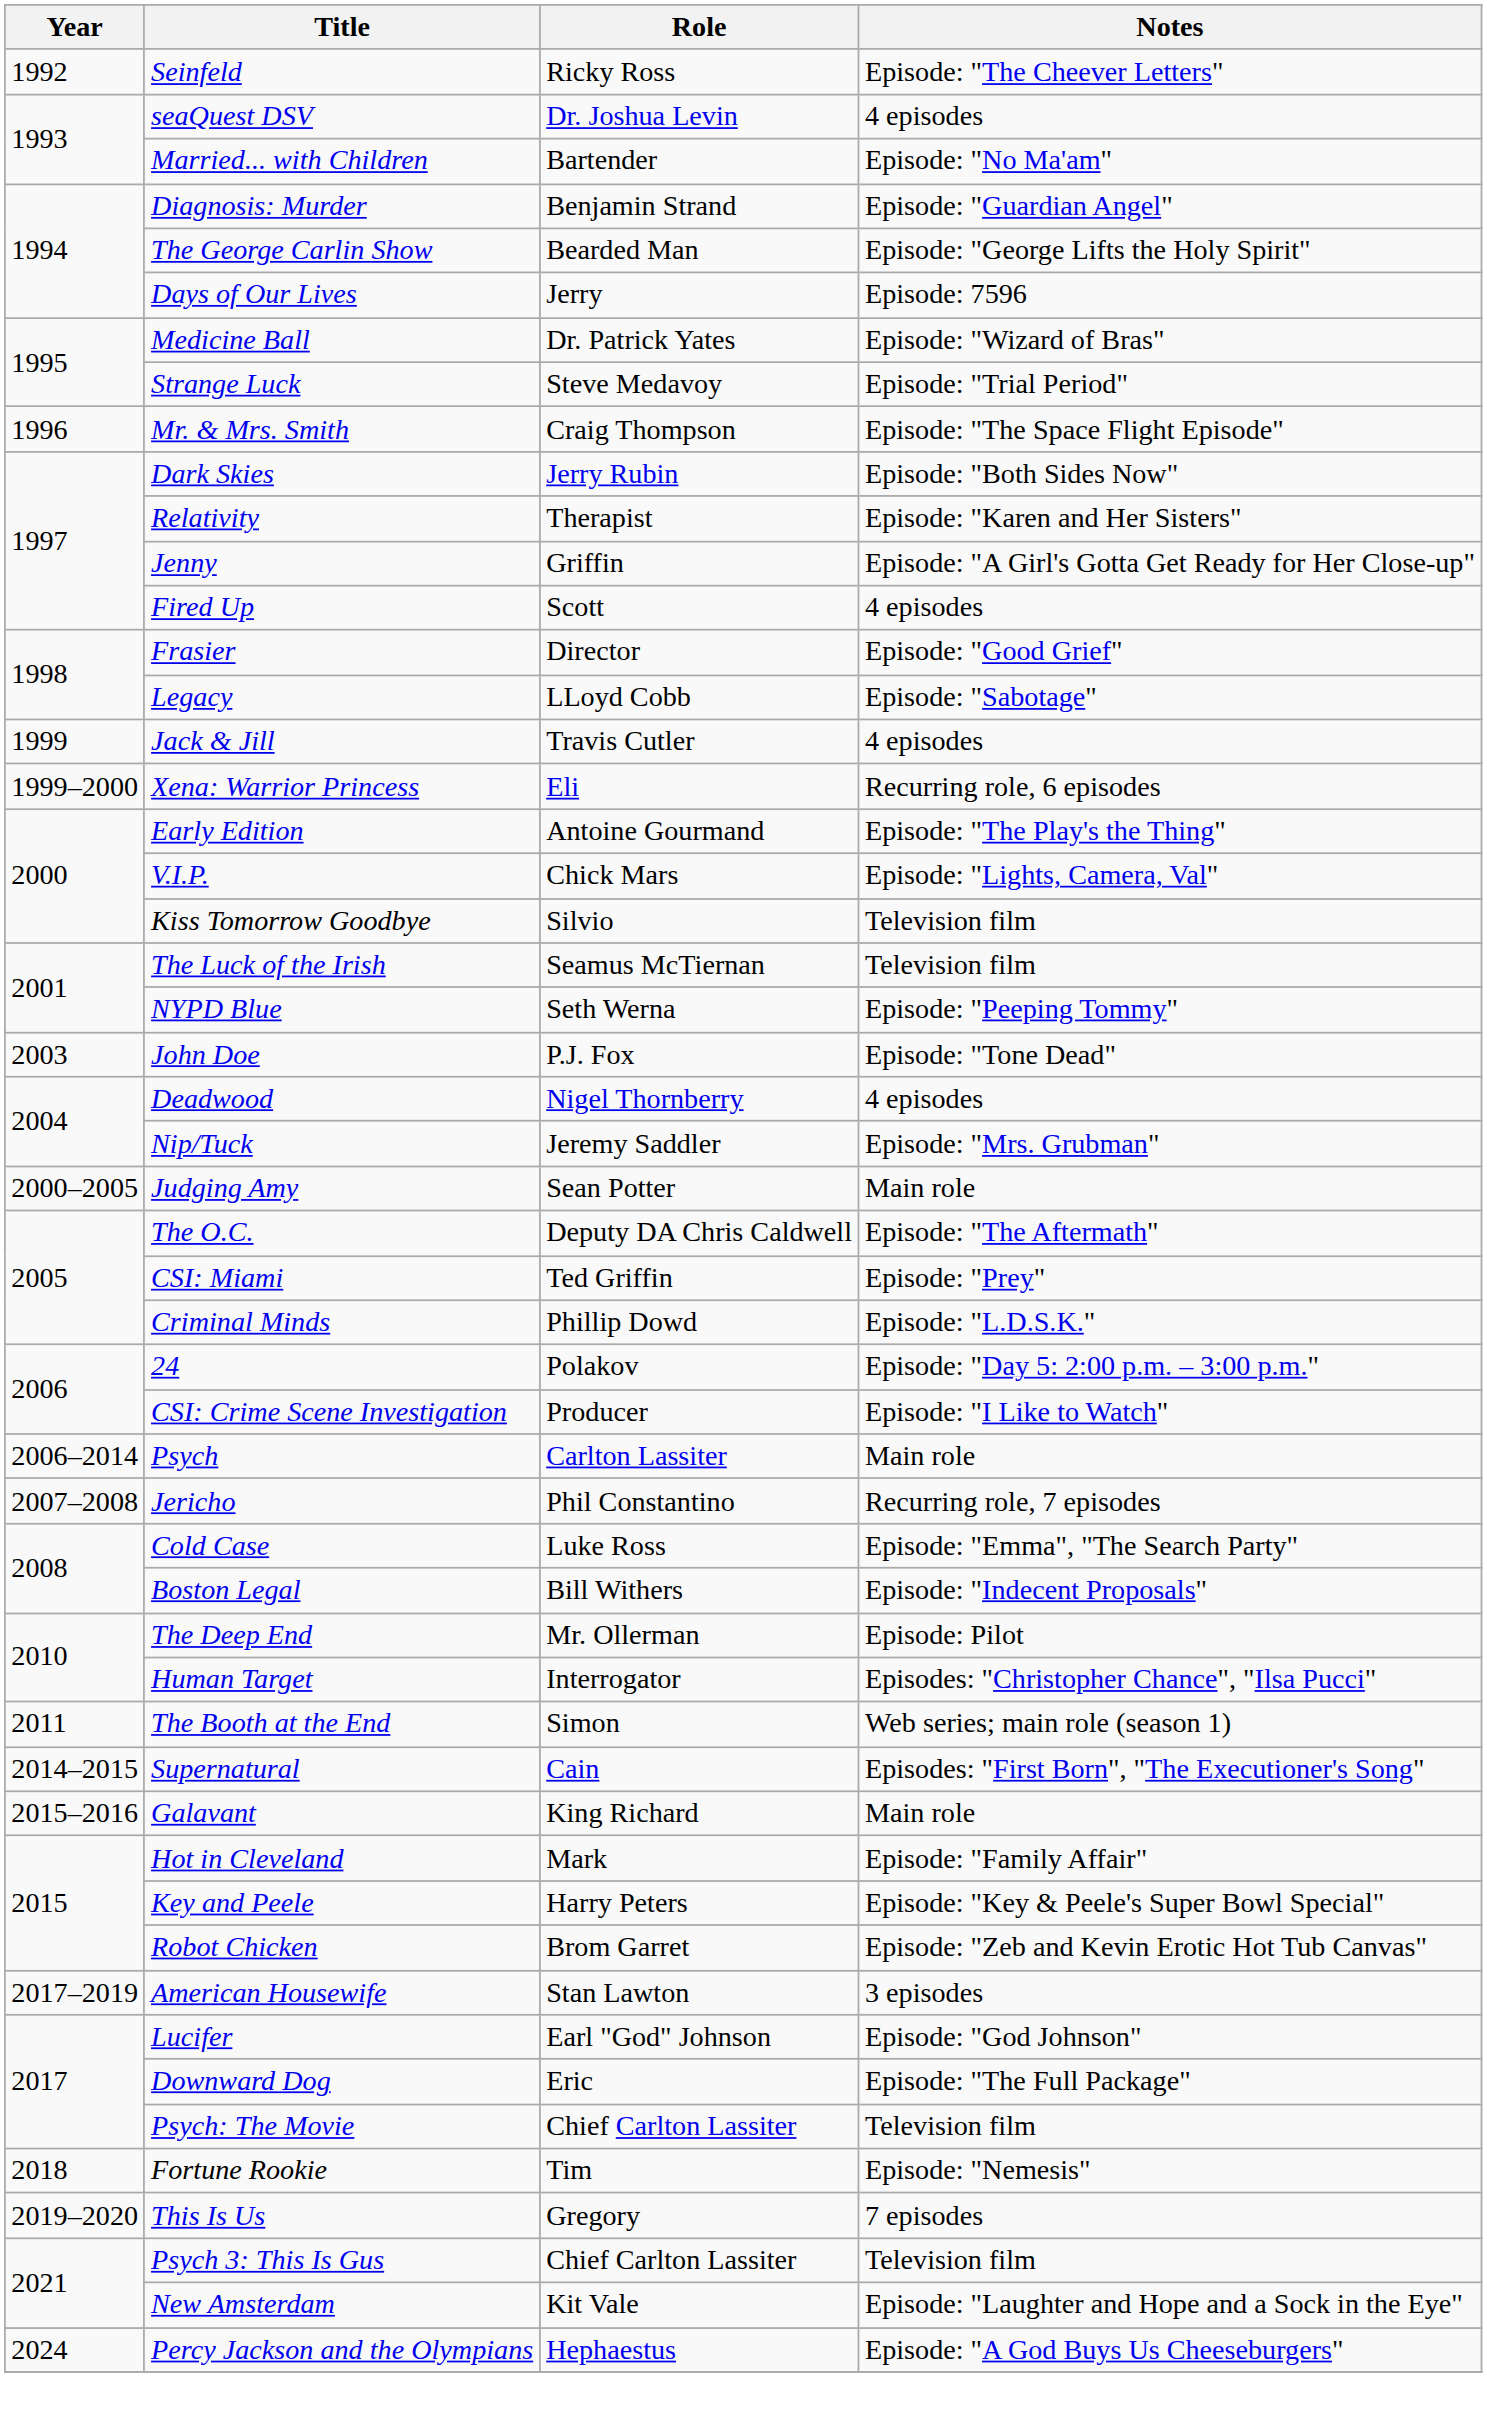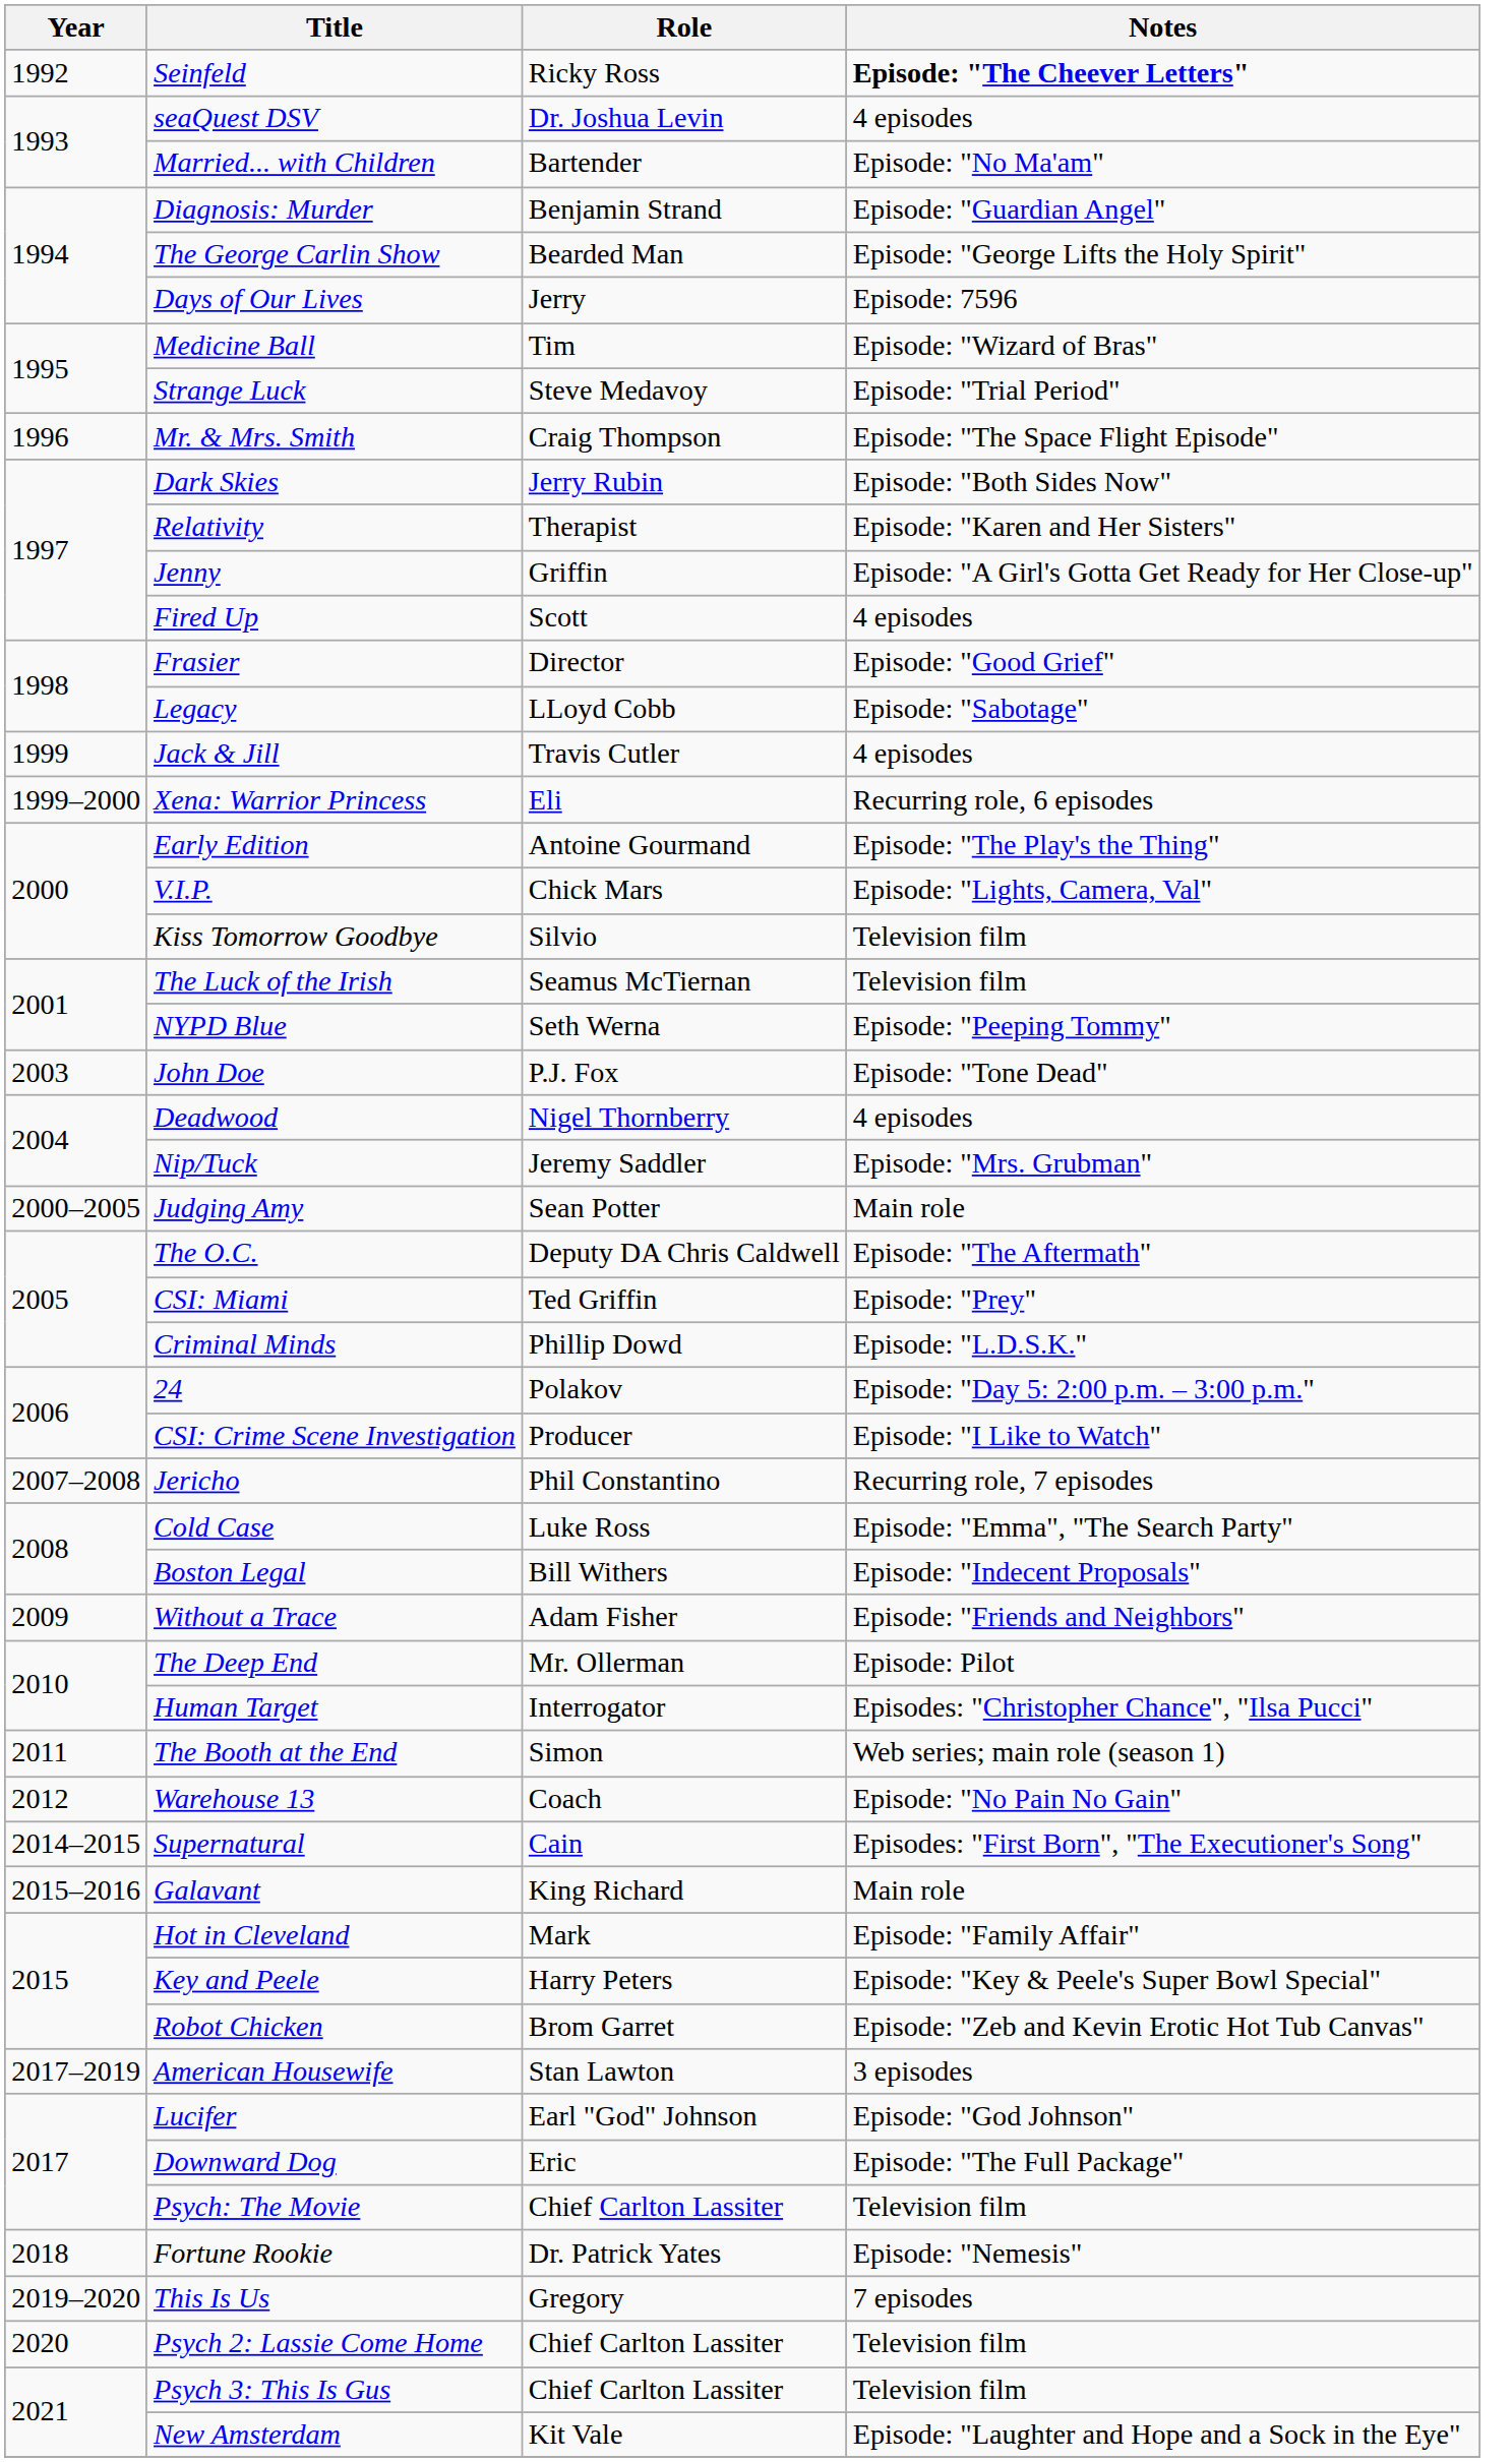Seinfeld | Notes: normal -> bold
Medicine Ball | Role: Dr. Patrick Yates -> Tim
- row: 2006–2014 | Psych | Carlton Lassiter | Main role
+ row: 2009 | Without a Trace | Adam Fisher | Episode: "Friends and Neighbors"
+ row: 2012 | Warehouse 13 | Coach | Episode: "No Pain No Gain"
Fortune Rookie | Role: Tim -> Dr. Patrick Yates
+ row: 2020 | Psych 2: Lassie Come Home | Chief Carlton Lassiter | Television film
- row: 2024 | Percy Jackson and the Olympians | Hephaestus | Episode: "A God Buys Us Cheeseburgers"
